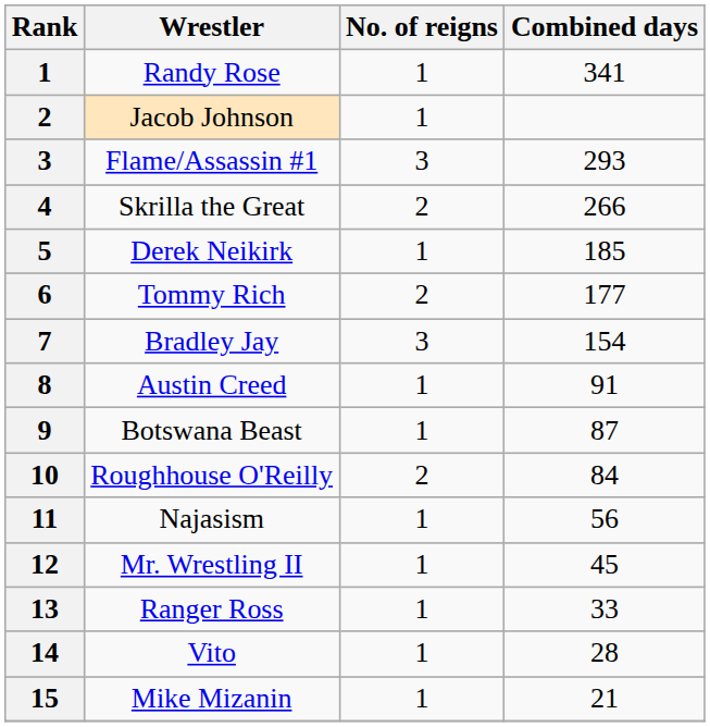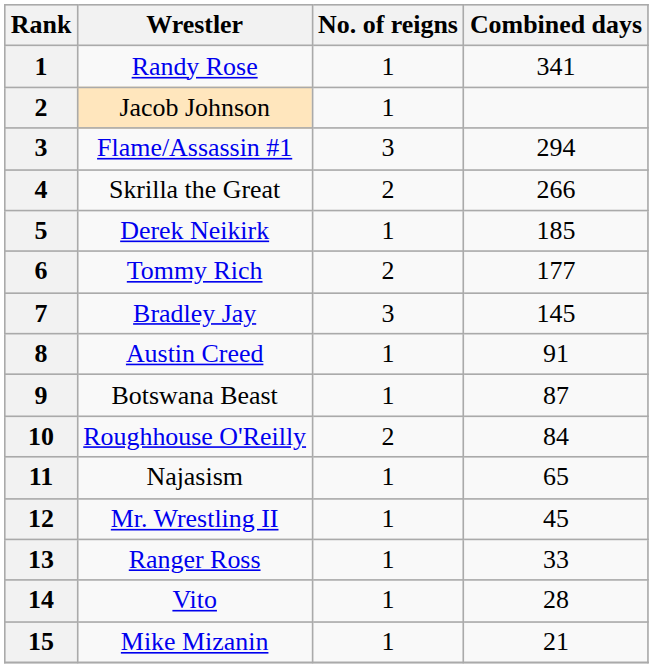Flame/Assassin #1 | Combined days: 293 -> 294
Bradley Jay | Combined days: 154 -> 145
Najasism | Combined days: 56 -> 65
